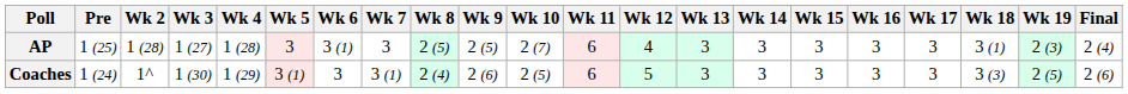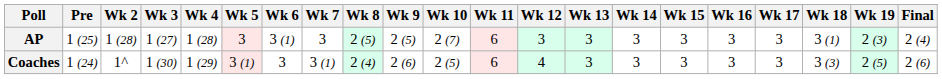AP | Wk 12: 4 -> 3
Coaches | Wk 12: 5 -> 4
